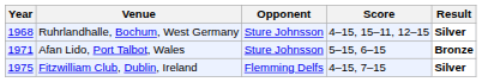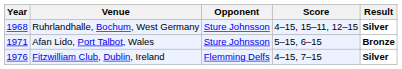Fitzwilliam Club, Dublin, Ireland | Year: 1975 -> 1976
